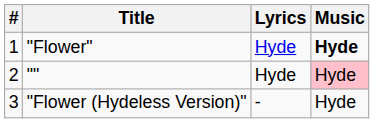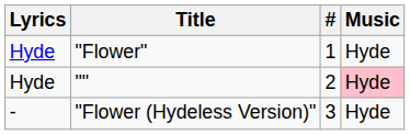columns swapped: # <-> Lyrics
"Flower" | Music: bold -> normal
